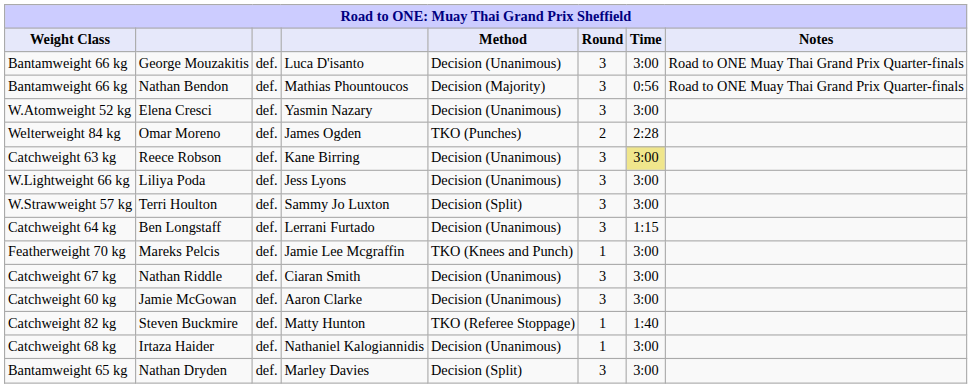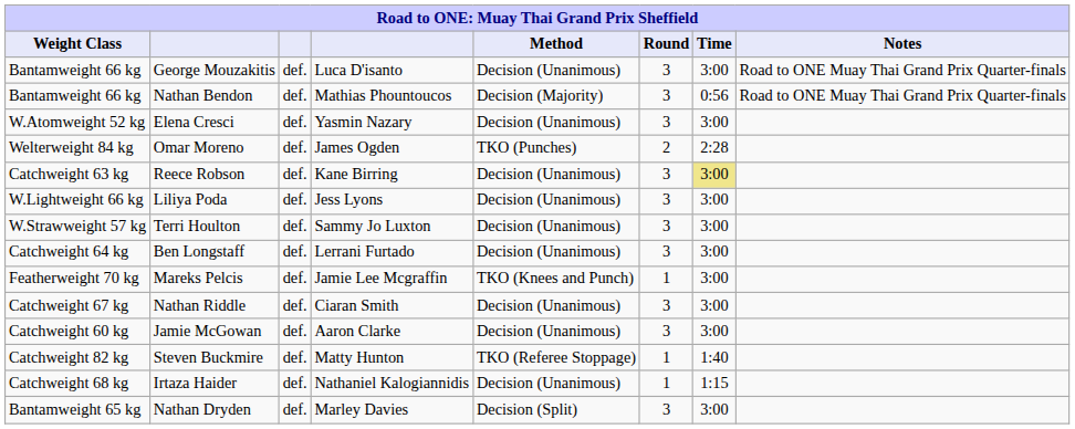Terri Houlton | Method: Decision (Split) -> Decision (Unanimous)
Ben Longstaff | Time: 1:15 -> 3:00
Irtaza Haider | Time: 3:00 -> 1:15
